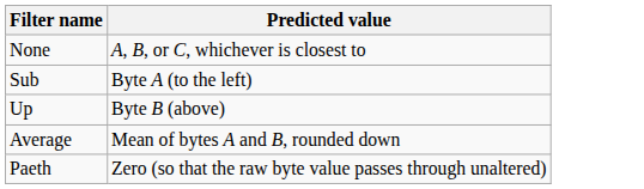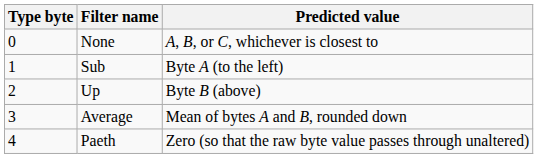+ column: Type byte | 0 | 1 | 2 | 3 | 4
